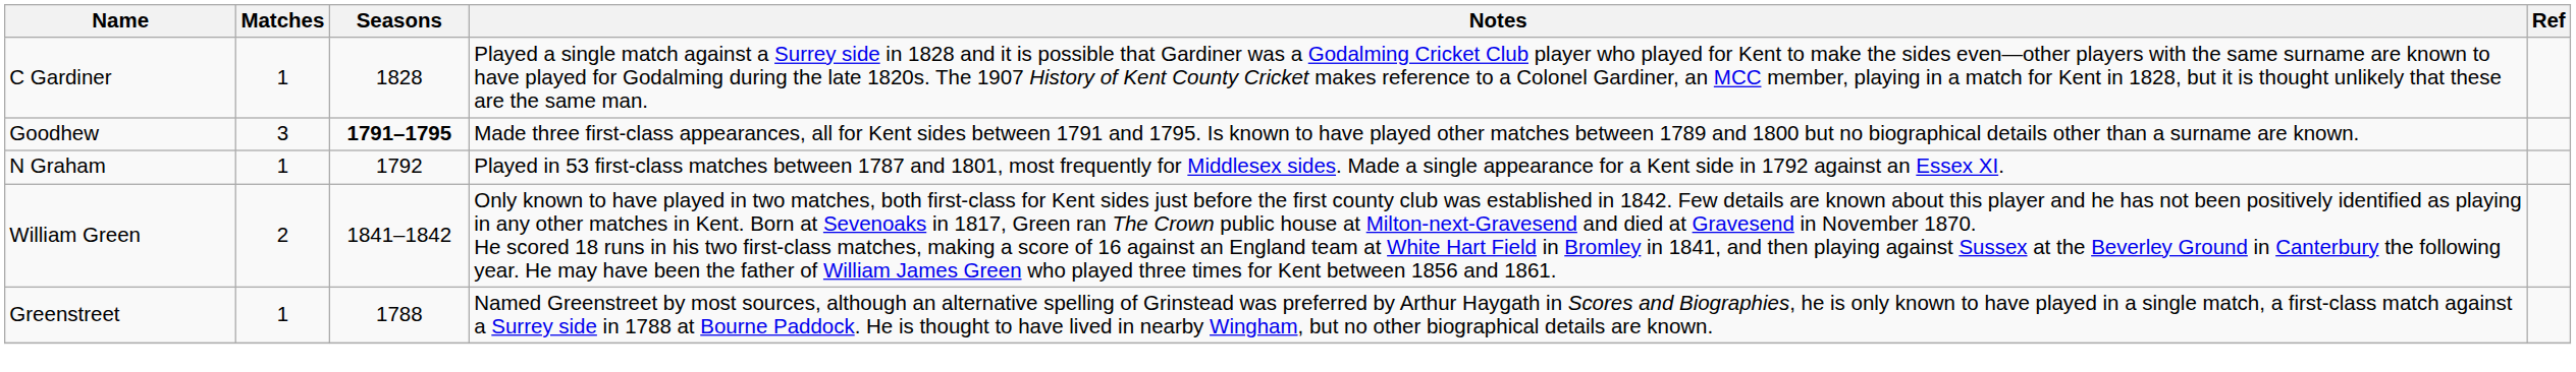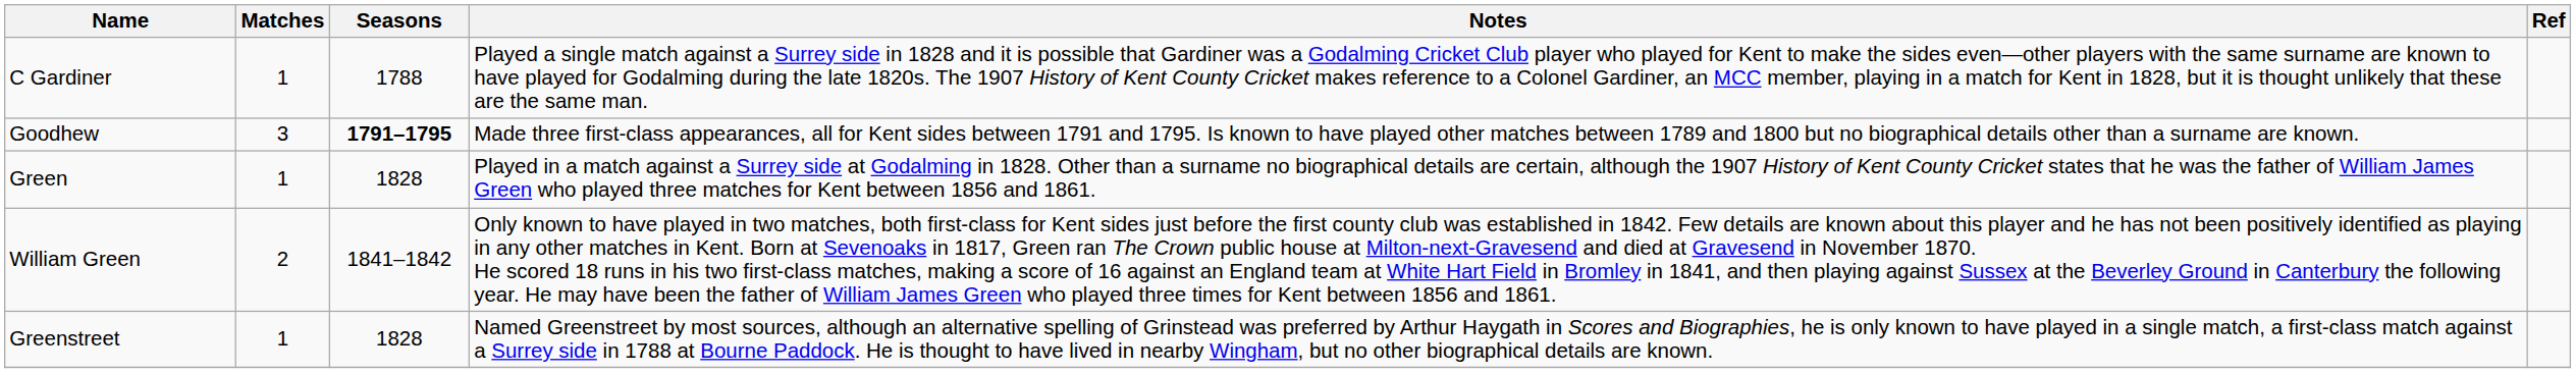C Gardiner | Seasons: 1828 -> 1788
- row: N Graham | 1 | 1792 | Played in 53 first-class matches between 1787 and 1801, most frequently for Middlesex sides. Made a single appearance for a Kent side in 1792 against an Essex XI.
+ row: Green | 1 | 1828 | Played in a match against a Surrey side at Godalming in 1828. Other than a surname no biographical details are certain, although the 1907 History of Kent County Cricket states that he was the father of William James Green who played three matches for Kent between 1856 and 1861.
Greenstreet | Seasons: 1788 -> 1828
